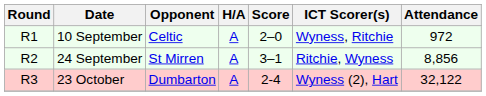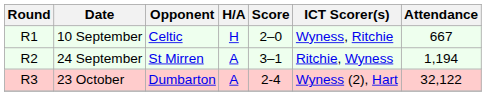10 September | H/A: A -> H
10 September | Attendance: 972 -> 667
24 September | Attendance: 8,856 -> 1,194
